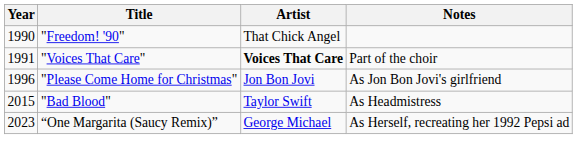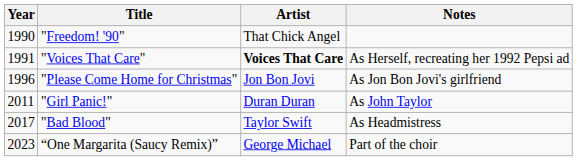"Voices That Care" | Notes: Part of the choir -> As Herself, recreating her 1992 Pepsi ad
+ row: 2011 | "Girl Panic!" | Duran Duran | As John Taylor
"Bad Blood" | Year: 2015 -> 2017
“One Margarita (Saucy Remix)” | Notes: As Herself, recreating her 1992 Pepsi ad -> Part of the choir
